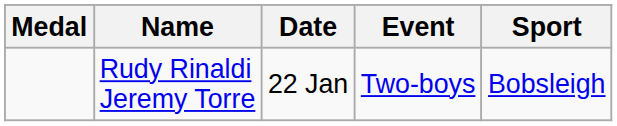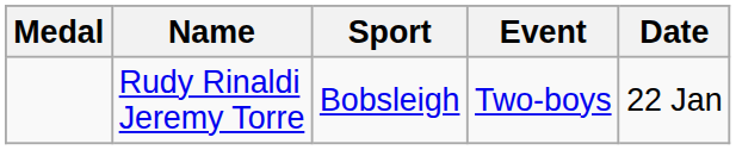columns swapped: Sport <-> Date
